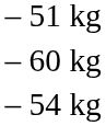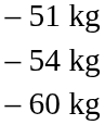rows swapped: – 54 kg <-> – 60 kg
